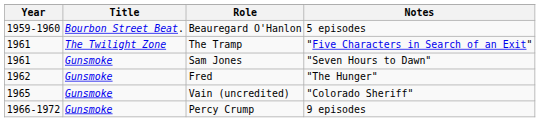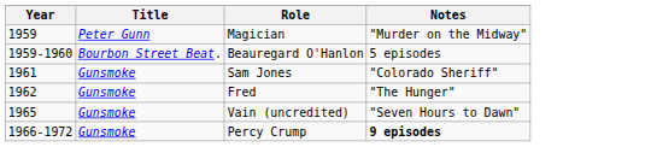+ row: 1959 | Peter Gunn | Magician | "Murder on the Midway"
- row: 1961 | The Twilight Zone | The Tramp | "Five Characters in Search of an Exit"
Sam Jones | Notes: "Seven Hours to Dawn" -> "Colorado Sheriff"
Vain (uncredited) | Notes: "Colorado Sheriff" -> "Seven Hours to Dawn"
Percy Crump | Notes: normal -> bold
